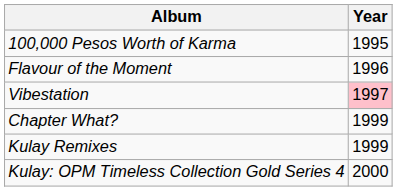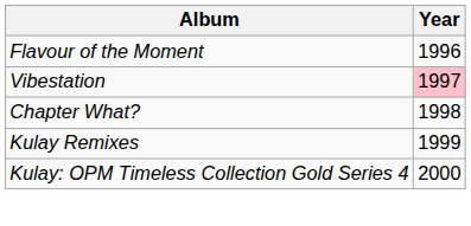- row: 100,000 Pesos Worth of Karma | 1995
Chapter What? | Year: 1999 -> 1998
